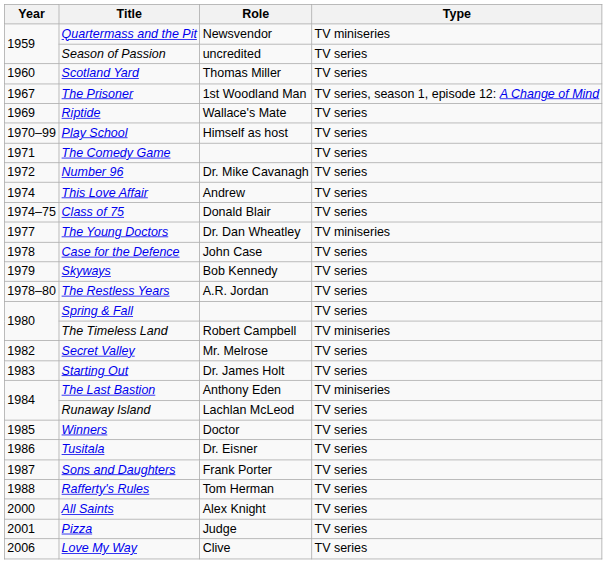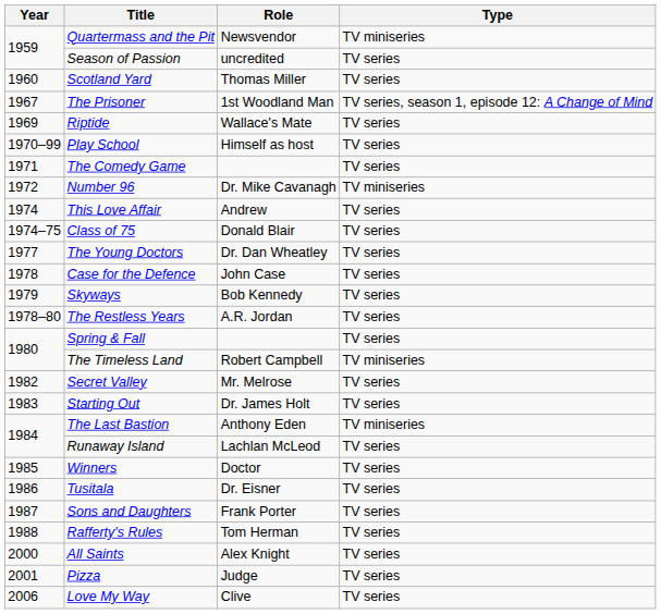Number 96 | Type: TV series -> TV miniseries
The Young Doctors | Type: TV miniseries -> TV series
